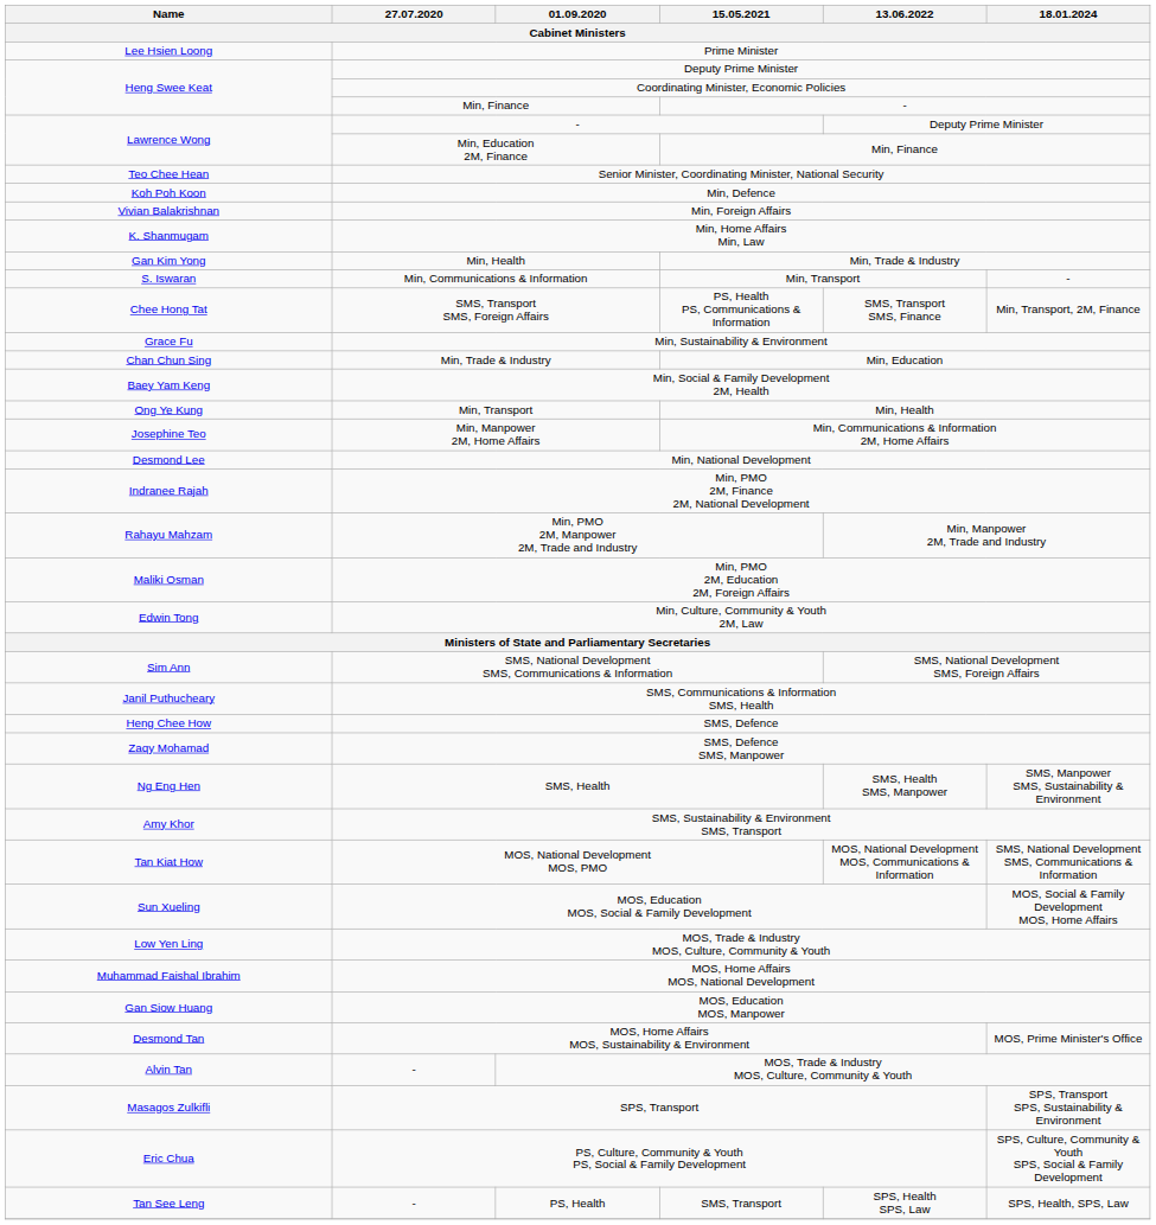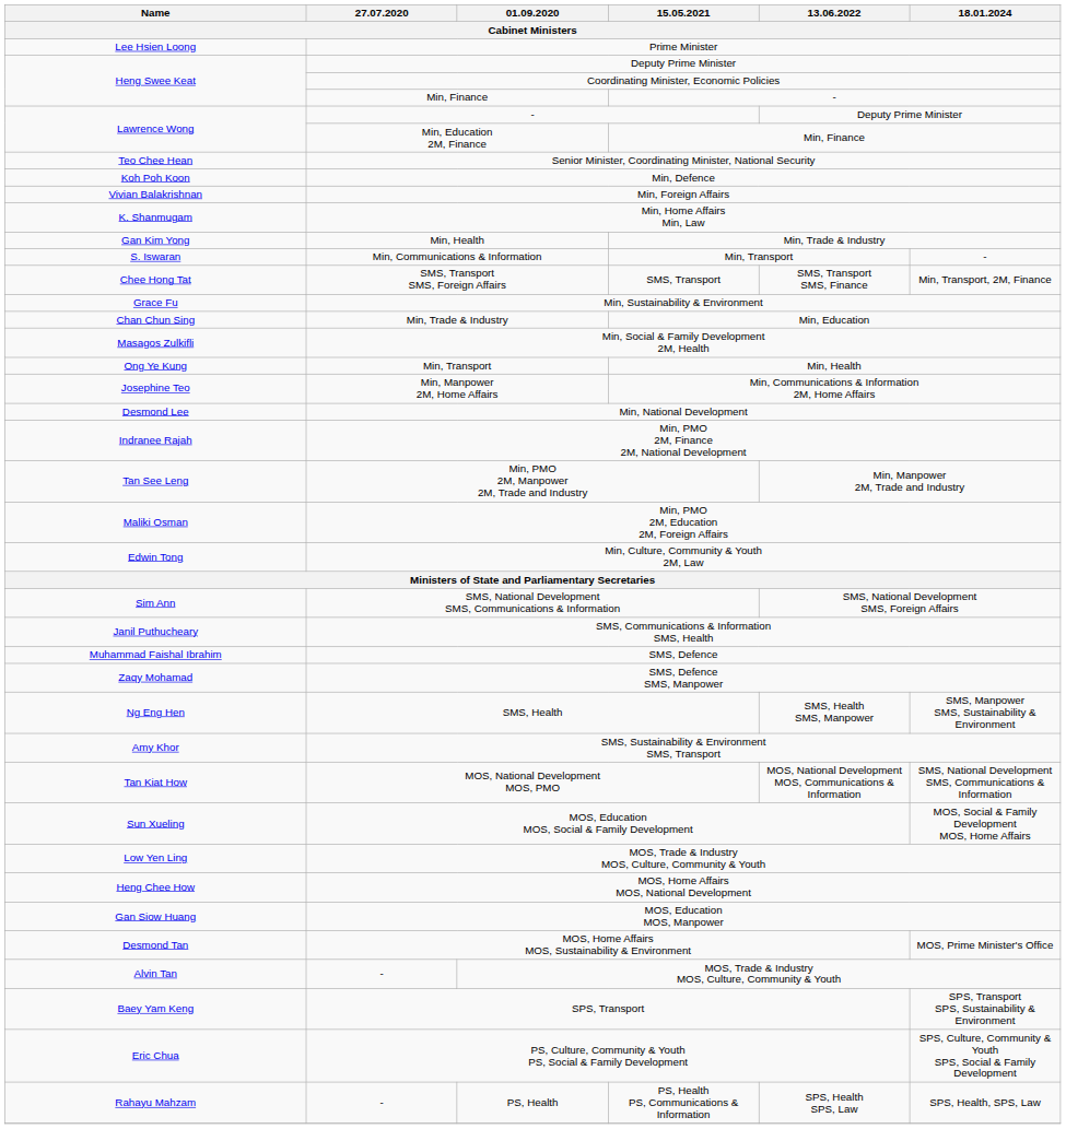SMS, Transport SMS, Foreign Affairs | 15.05.2021 / Cabinet Ministers: PS, Health PS, Communications & Information -> SMS, Transport
Min, Social & Family Development 2M, Health | Name / Cabinet Ministers: Baey Yam Keng -> Masagos Zulkifli
Min, PMO 2M, Manpower 2M, Trade and Industry | Name / Cabinet Ministers: Rahayu Mahzam -> Tan See Leng
SMS, Defence | Name / Cabinet Ministers: Heng Chee How -> Muhammad Faishal Ibrahim
MOS, Home Affairs MOS, National Development | Name / Cabinet Ministers: Muhammad Faishal Ibrahim -> Heng Chee How
SPS, Transport | Name / Cabinet Ministers: Masagos Zulkifli -> Baey Yam Keng
PS, Health | Name / Cabinet Ministers: Tan See Leng -> Rahayu Mahzam
PS, Health | 15.05.2021 / Cabinet Ministers: SMS, Transport -> PS, Health PS, Communications & Information
